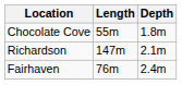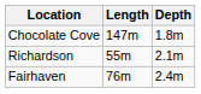Chocolate Cove | Length: 55m -> 147m
Richardson | Length: 147m -> 55m
